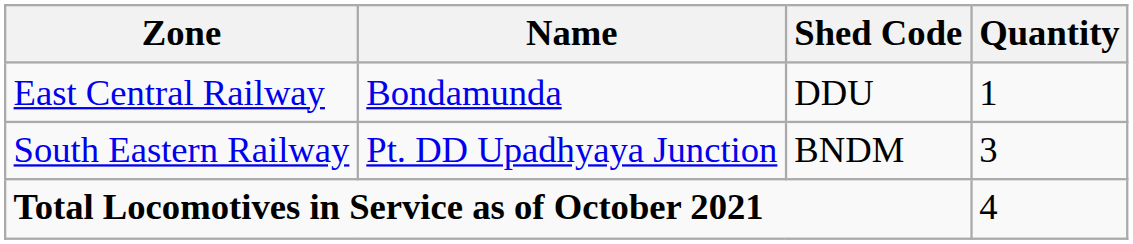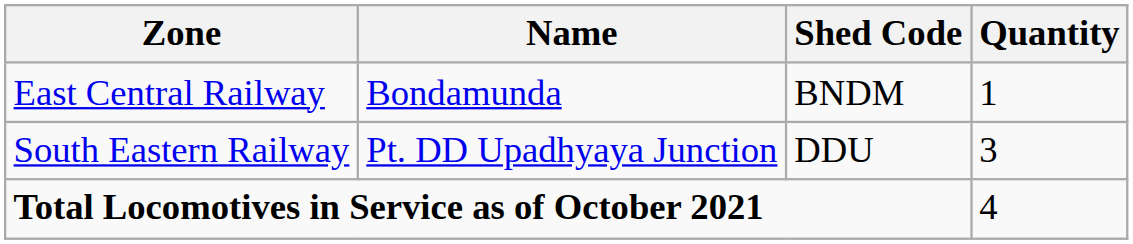East Central Railway | Shed Code: DDU -> BNDM
South Eastern Railway | Shed Code: BNDM -> DDU
